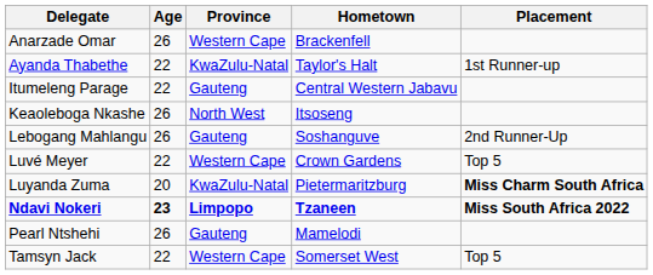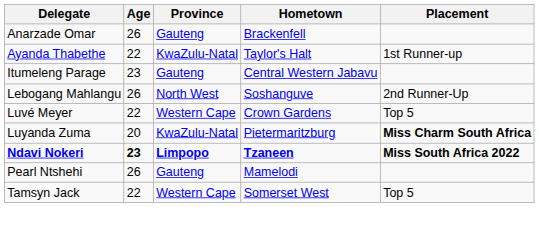Anarzade Omar | Province: Western Cape -> Gauteng
Itumeleng Parage | Age: 22 -> 23
- row: Keaoleboga Nkashe | 26 | North West | Itsoseng
Lebogang Mahlangu | Province: Gauteng -> North West
